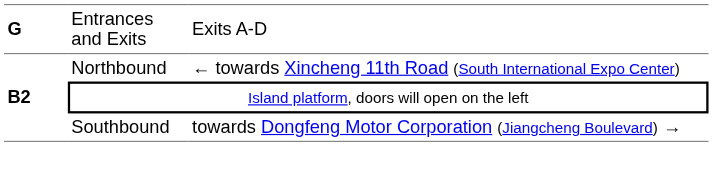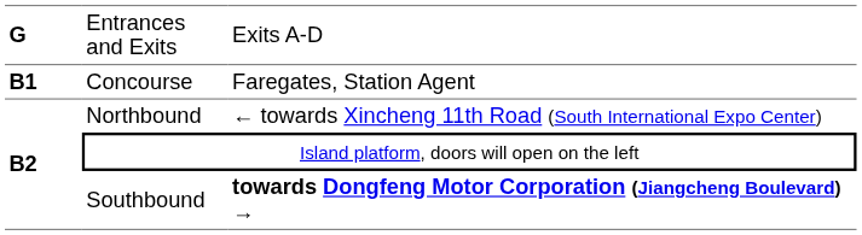+ row: B1 | Concourse | Faregates, Station Agent
Southbound | column 3: normal -> bold
